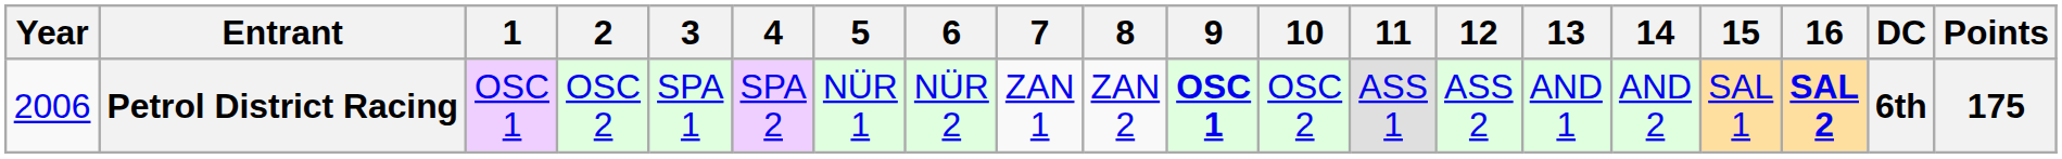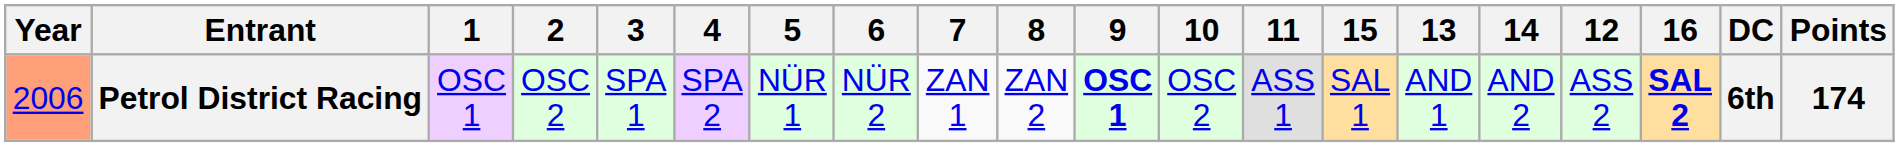columns swapped: 12 <-> 15
Petrol District Racing | Year: no background -> lightsalmon background
Petrol District Racing | Points: 175 -> 174
